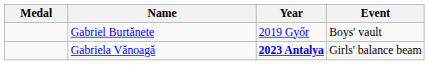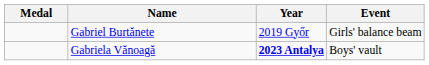Gabriel Burtănete | Event: Boys' vault -> Girls' balance beam
Gabriela Vănoagă | Event: Girls' balance beam -> Boys' vault
